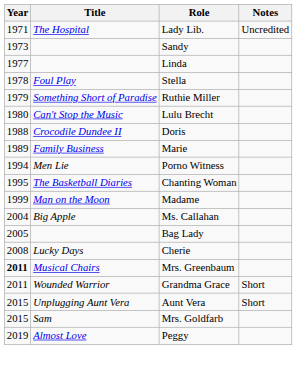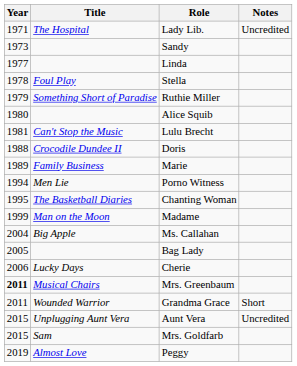+ row: 1980 | Alice Squib
Lulu Brecht | Year: 1980 -> 1981
Cherie | Year: 2008 -> 2006
Aunt Vera | Notes: Short -> Uncredited
